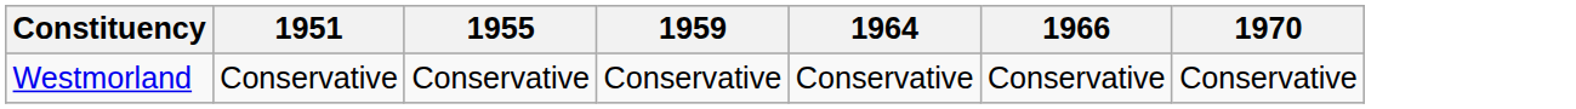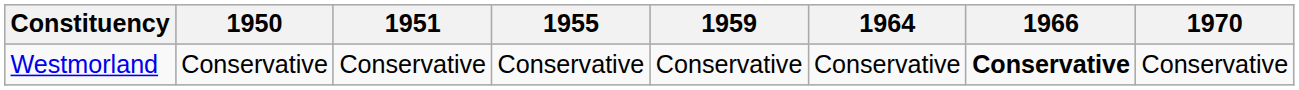+ column: 1950 | Conservative
Westmorland | 1966: normal -> bold
